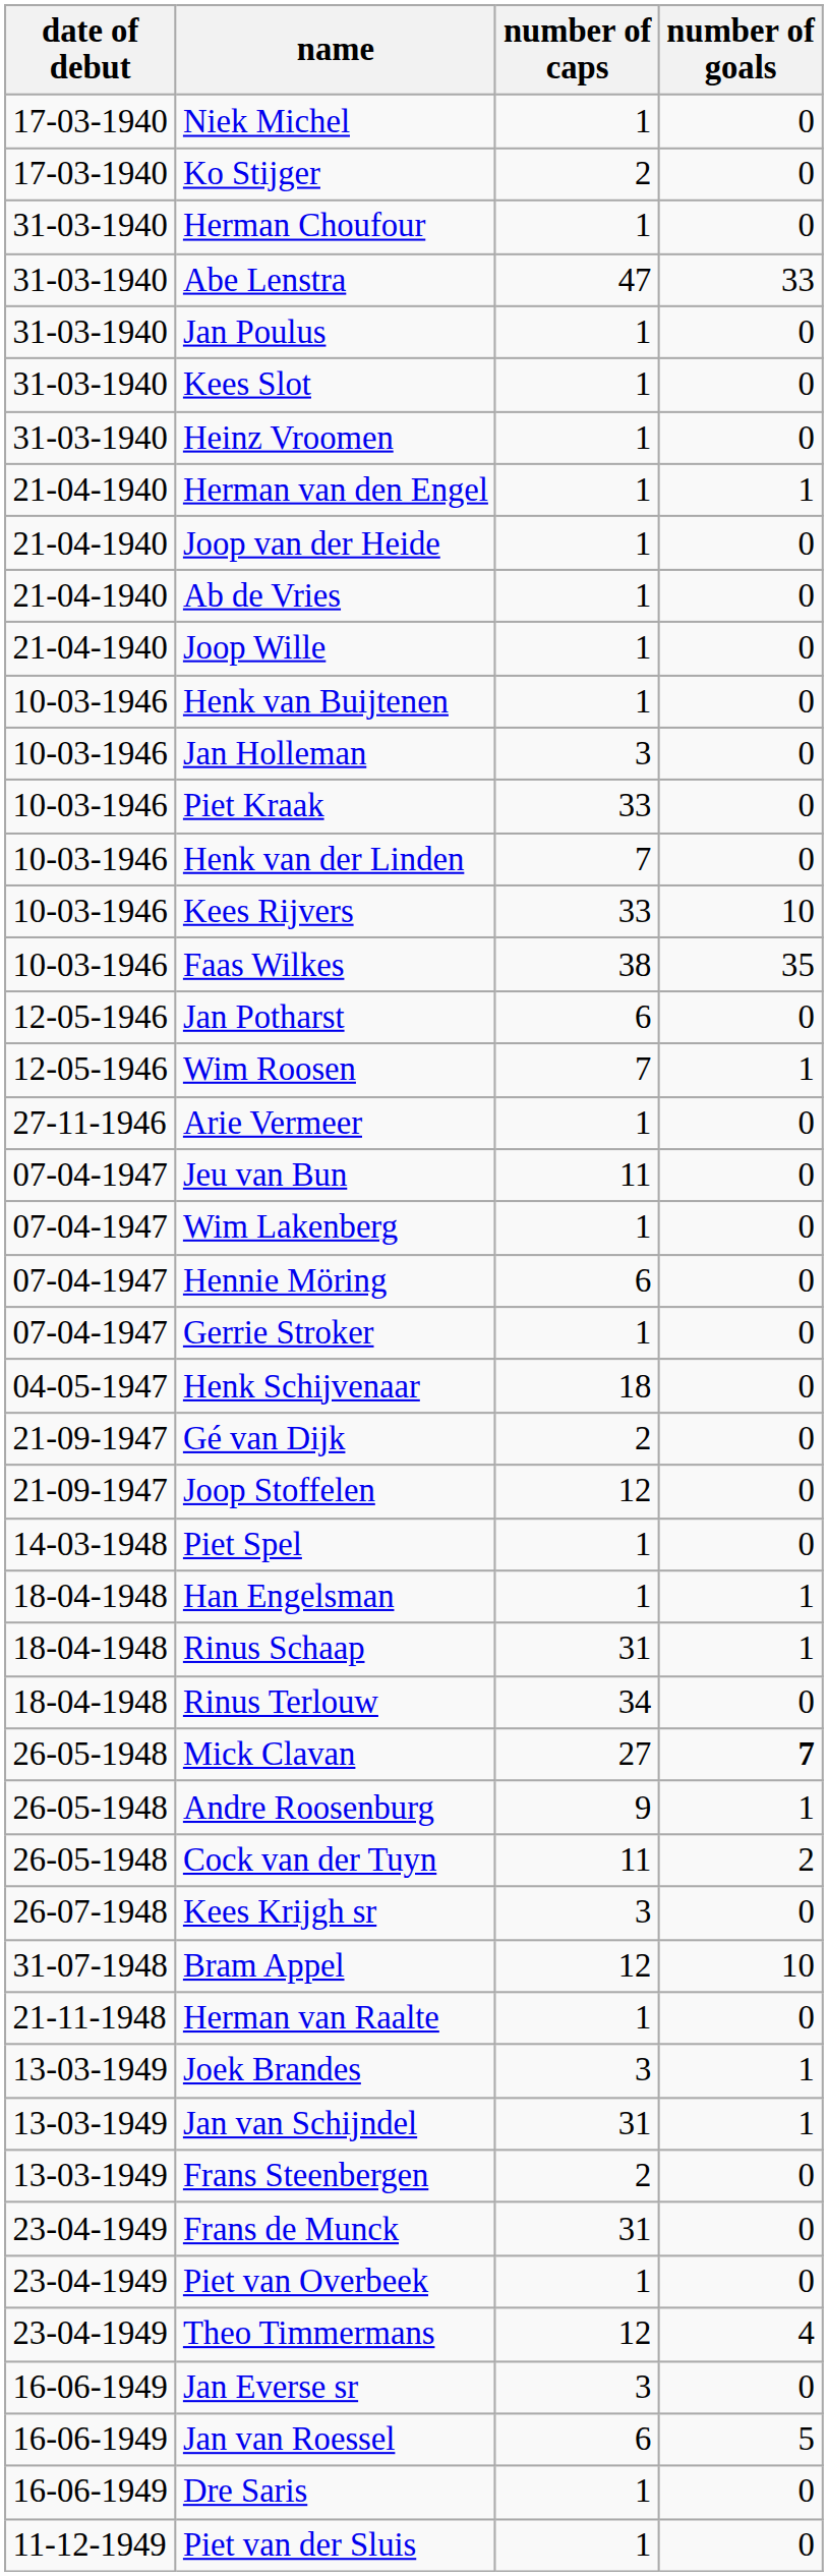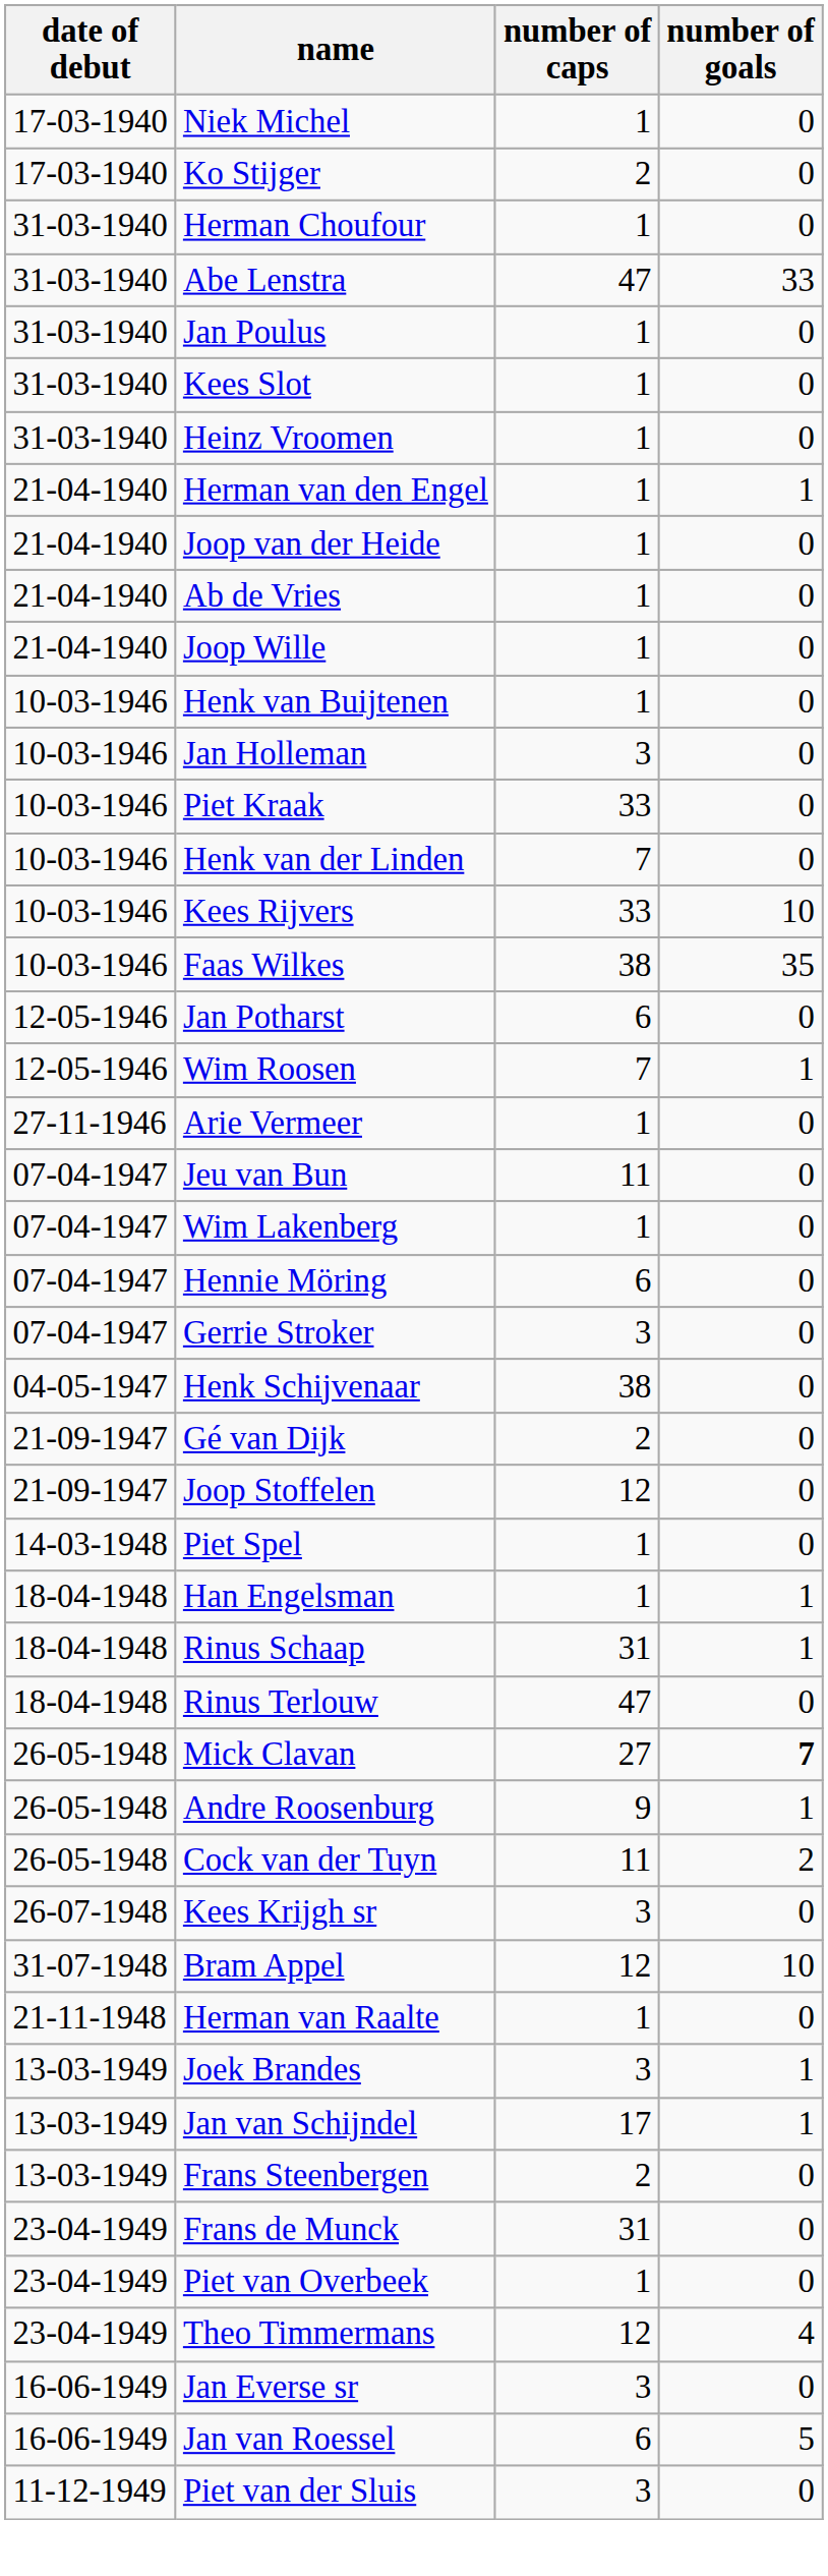Gerrie Stroker | number of caps: 1 -> 3
Henk Schijvenaar | number of caps: 18 -> 38
Rinus Terlouw | number of caps: 34 -> 47
Jan van Schijndel | number of caps: 31 -> 17
- row: 16-06-1949 | Dre Saris | 1 | 0
Piet van der Sluis | number of caps: 1 -> 3
